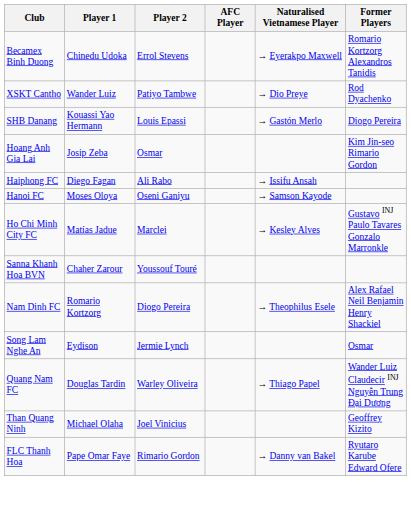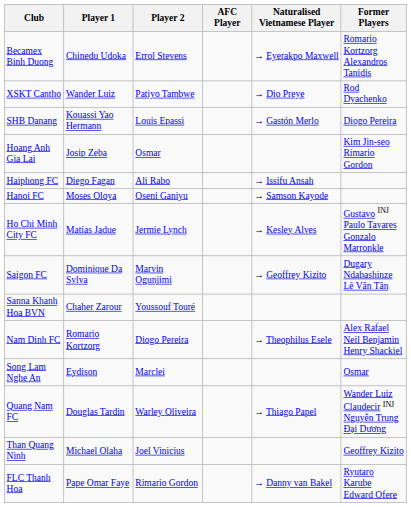Ho Chi Minh City FC | Player 2: Marclei -> Jermie Lynch
+ row: Saigon FC | Dominique Da Sylva | Marvin Ogunjimi | → Geoffrey Kizito | Dugary Ndabashinze Lê Văn Tân
Song Lam Nghe An | Player 2: Jermie Lynch -> Marclei
